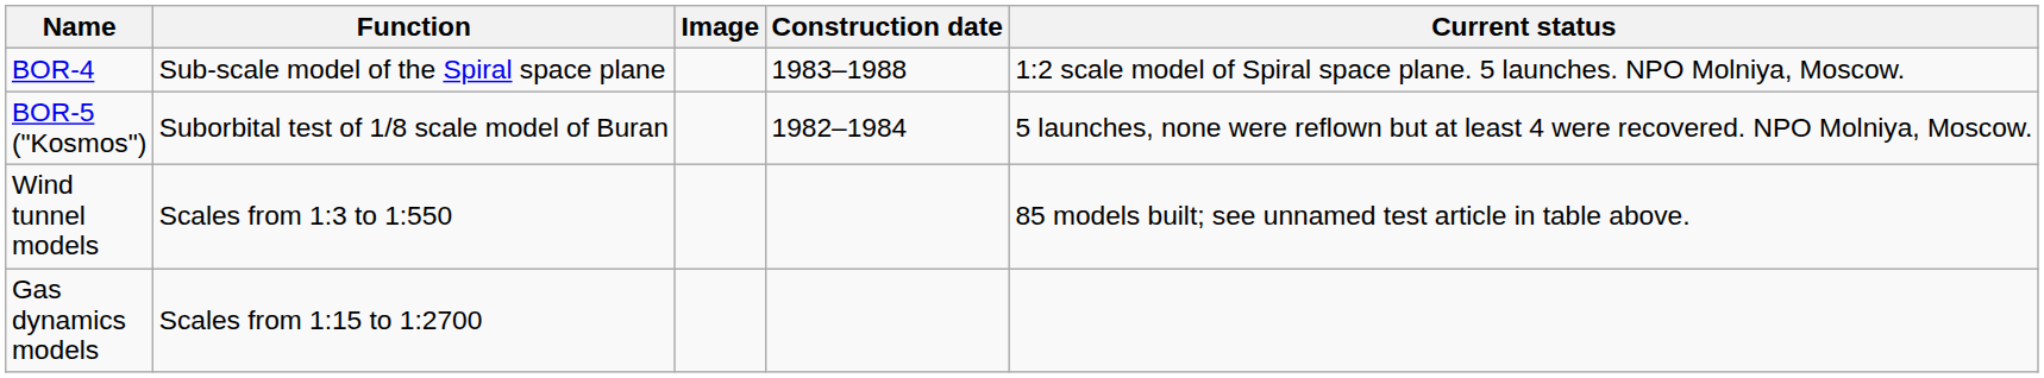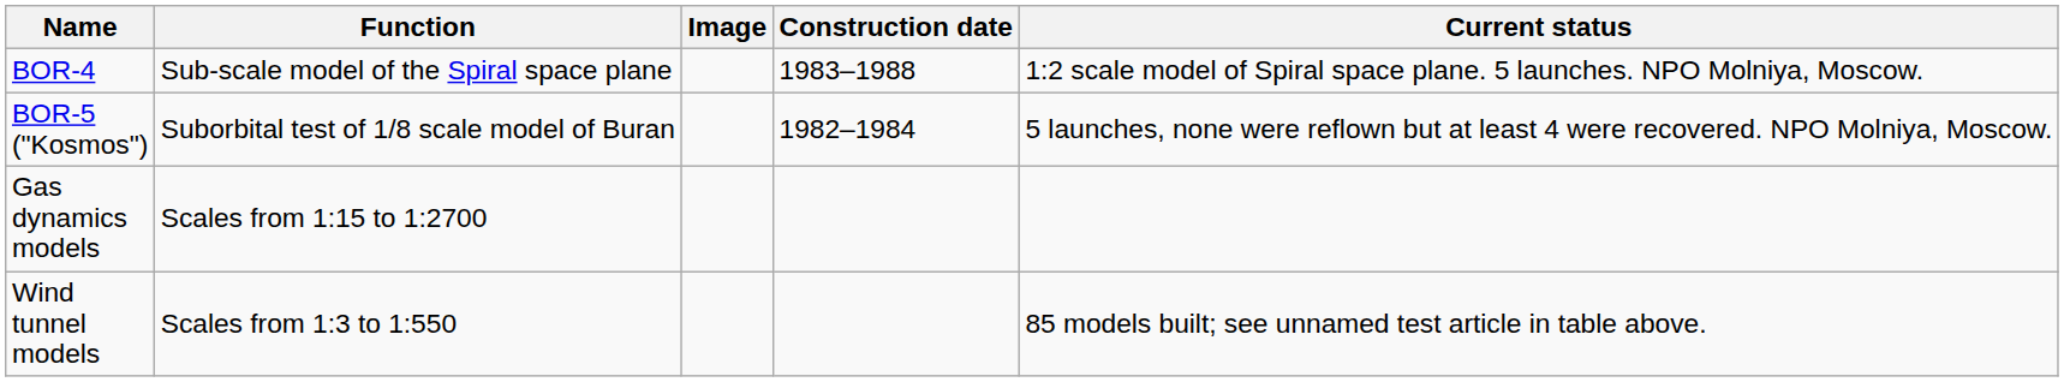rows swapped: Wind tunnel models <-> Gas dynamics models
